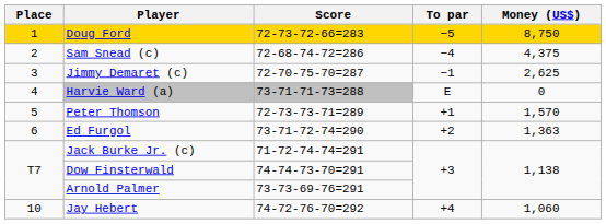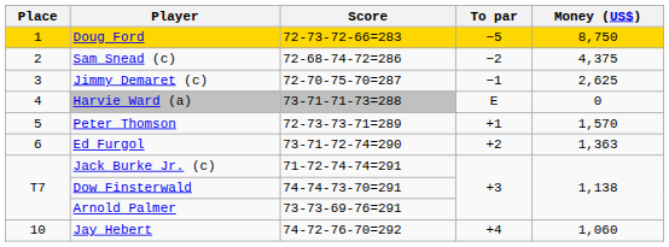Sam Snead (c) | To par: −4 -> −2
